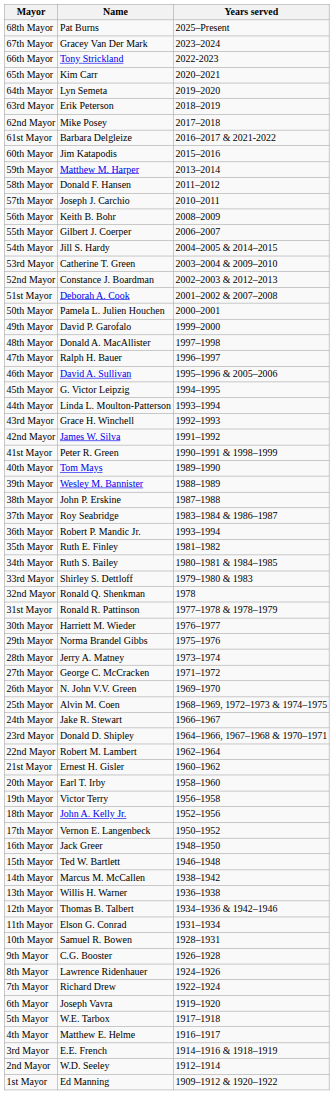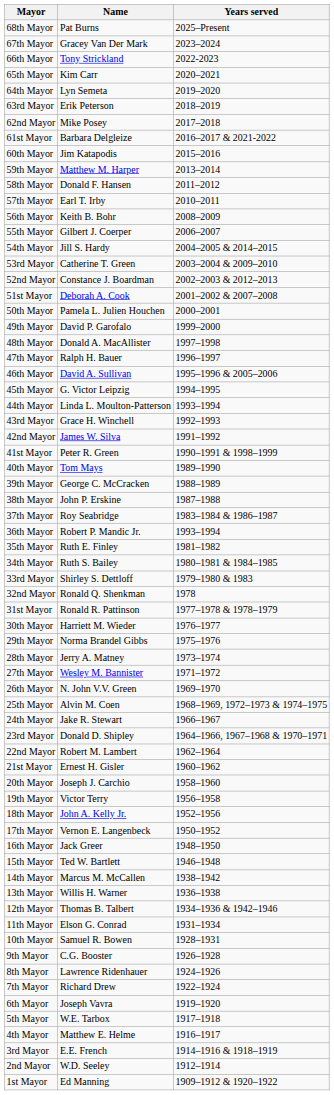57th Mayor | Name: Joseph J. Carchio -> Earl T. Irby
39th Mayor | Name: Wesley M. Bannister -> George C. McCracken
27th Mayor | Name: George C. McCracken -> Wesley M. Bannister
20th Mayor | Name: Earl T. Irby -> Joseph J. Carchio
